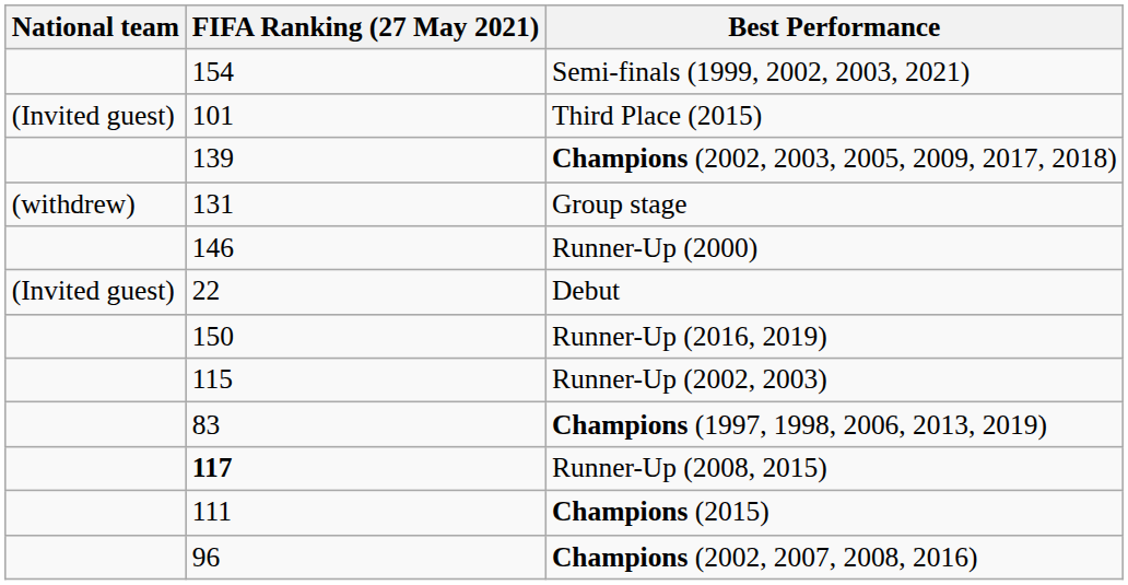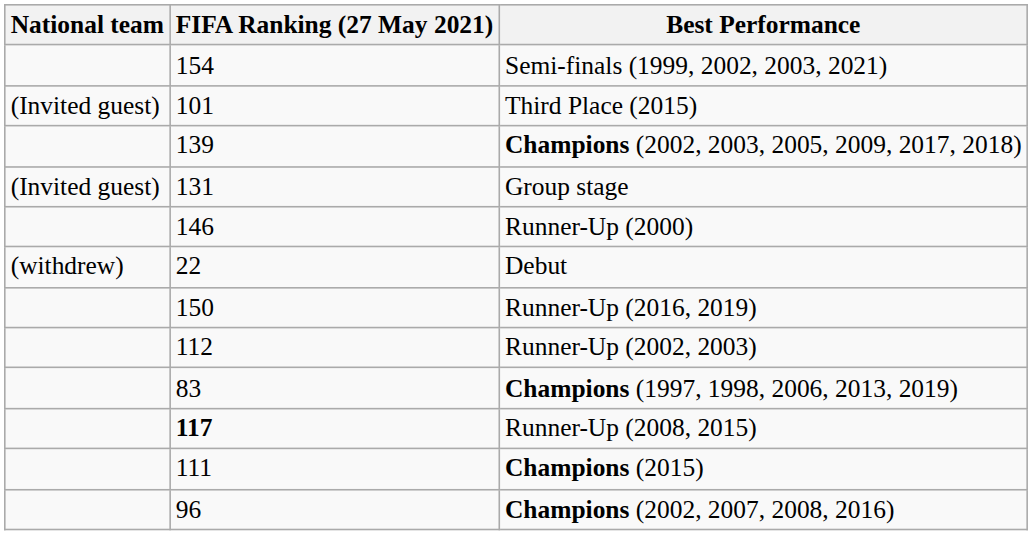Group stage | National team: (withdrew) -> (Invited guest)
Debut | National team: (Invited guest) -> (withdrew)
Runner-Up (2002, 2003) | FIFA Ranking (27 May 2021): 115 -> 112
